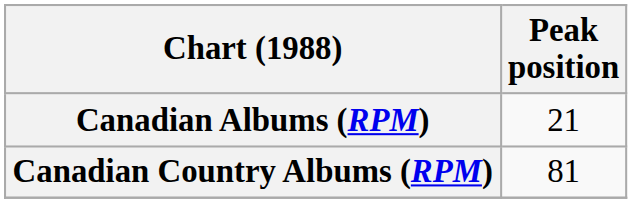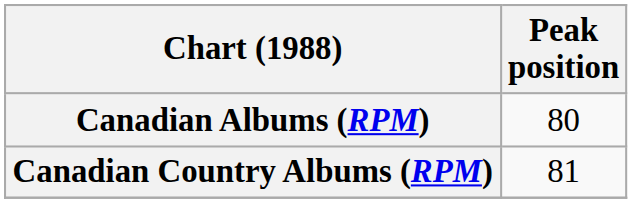Canadian Albums (RPM) | Peak position: 21 -> 80
